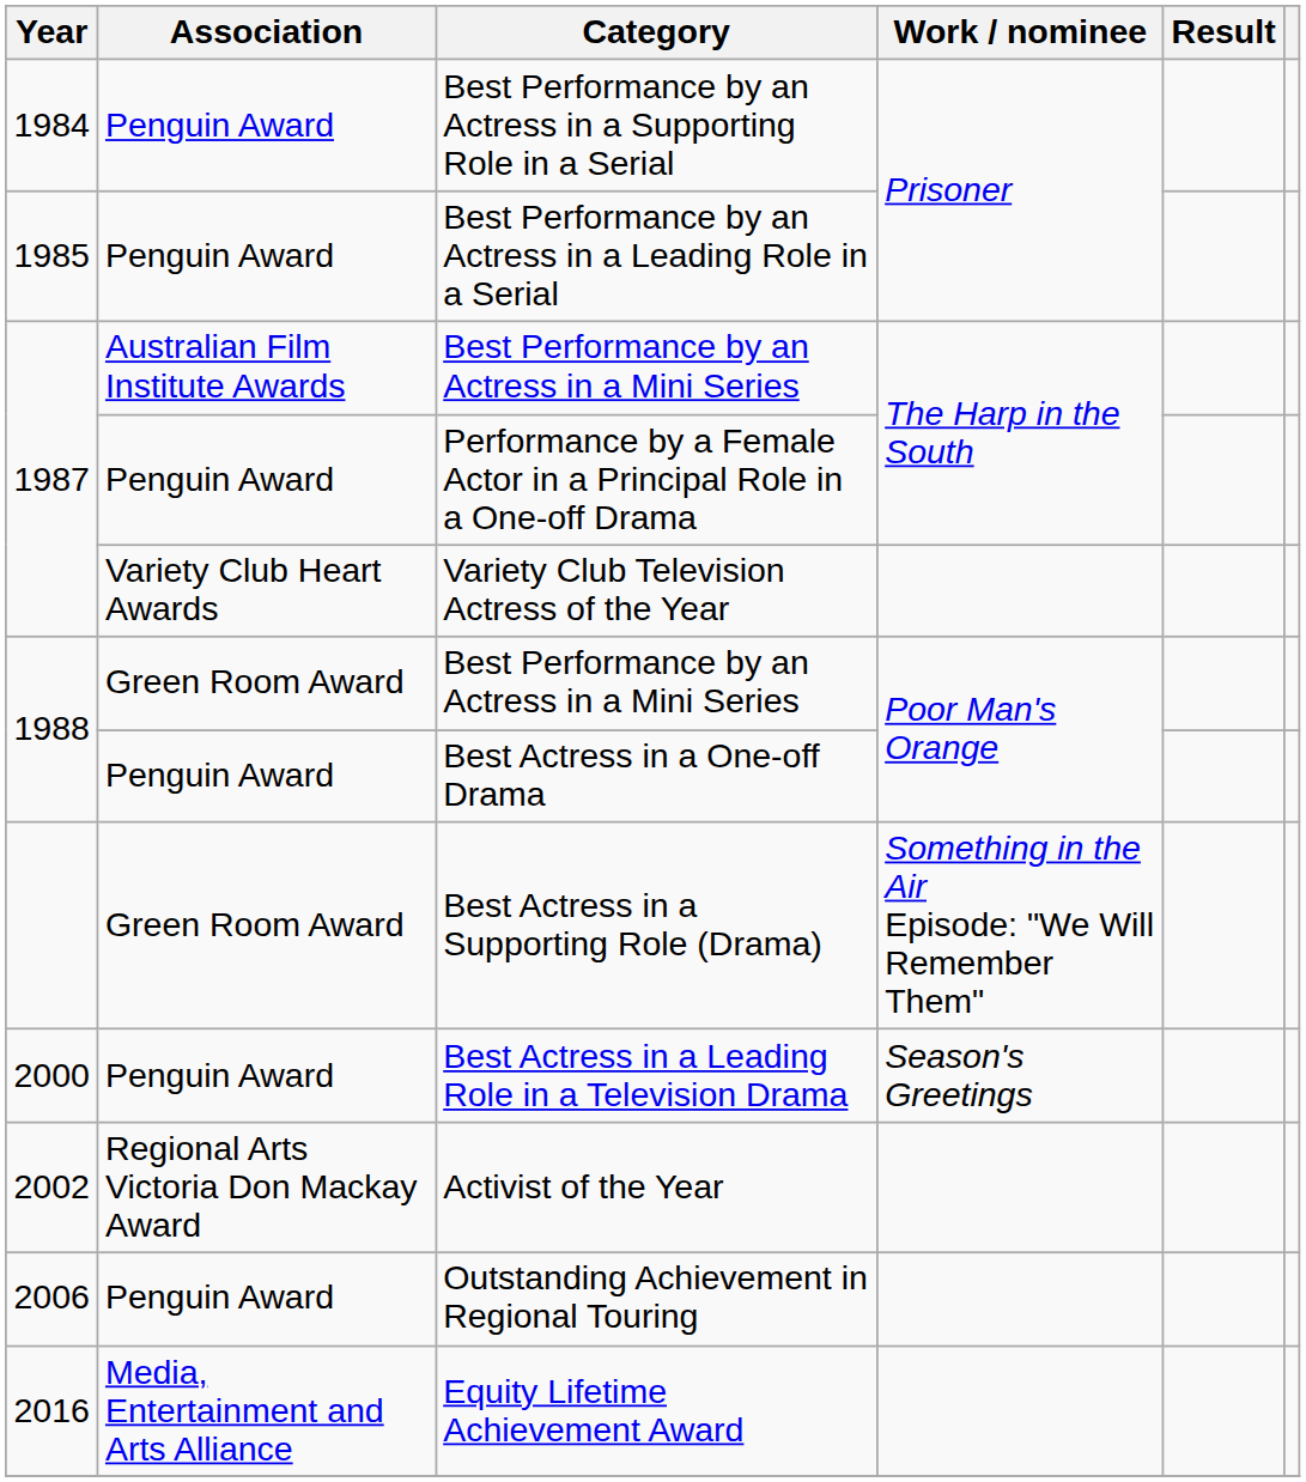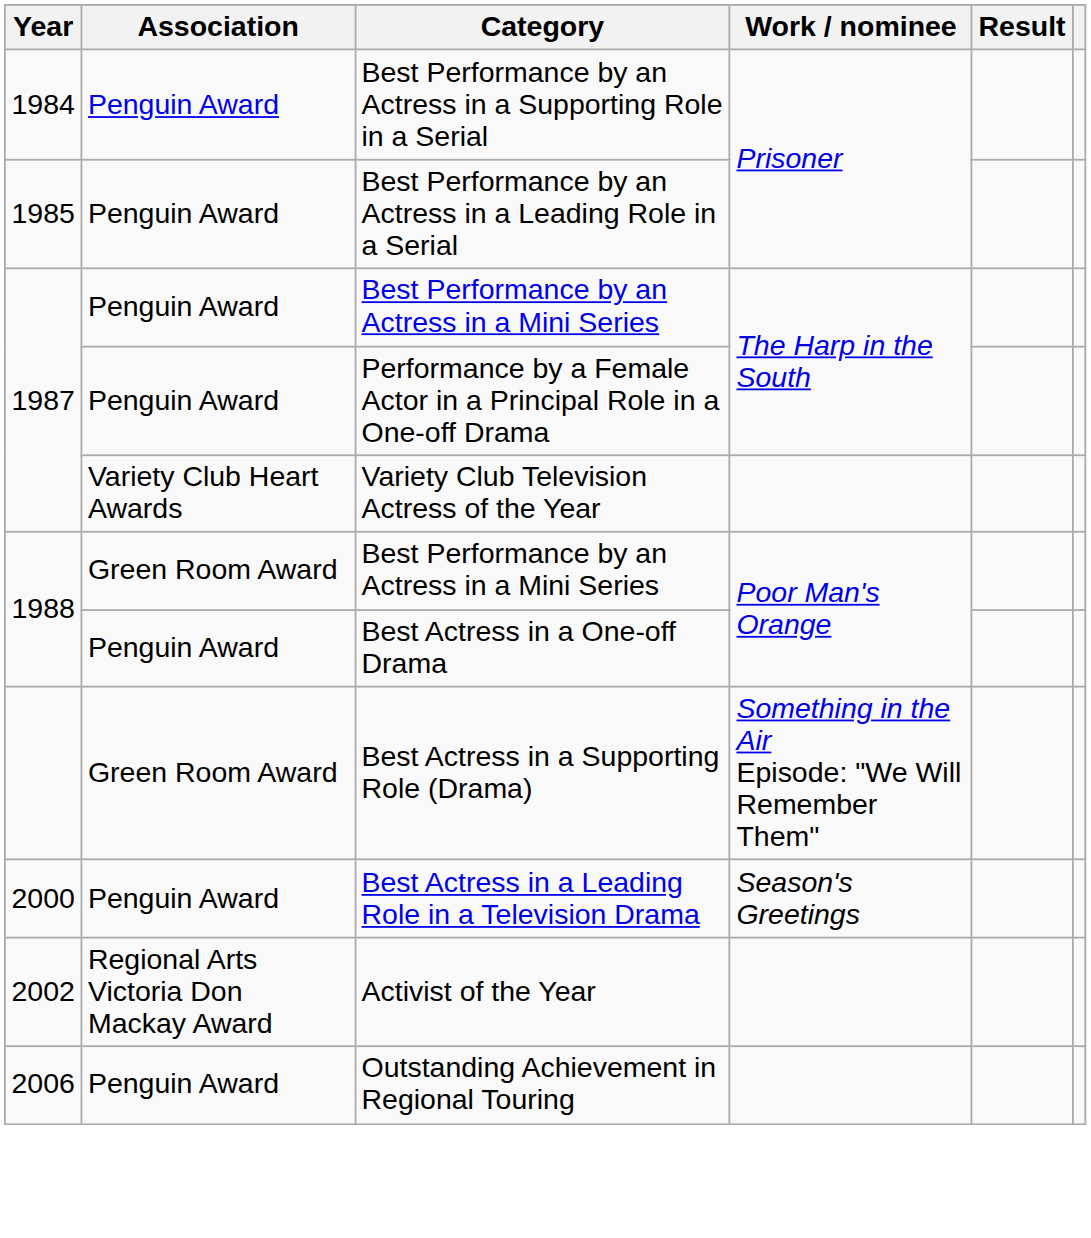1987 / Best Performance by an Actress in a Mini Series | Association: Australian Film Institute Awards -> Penguin Award
- row: 2016 | Media, Entertainment and Arts Alliance | Equity Lifetime Achievement Award
